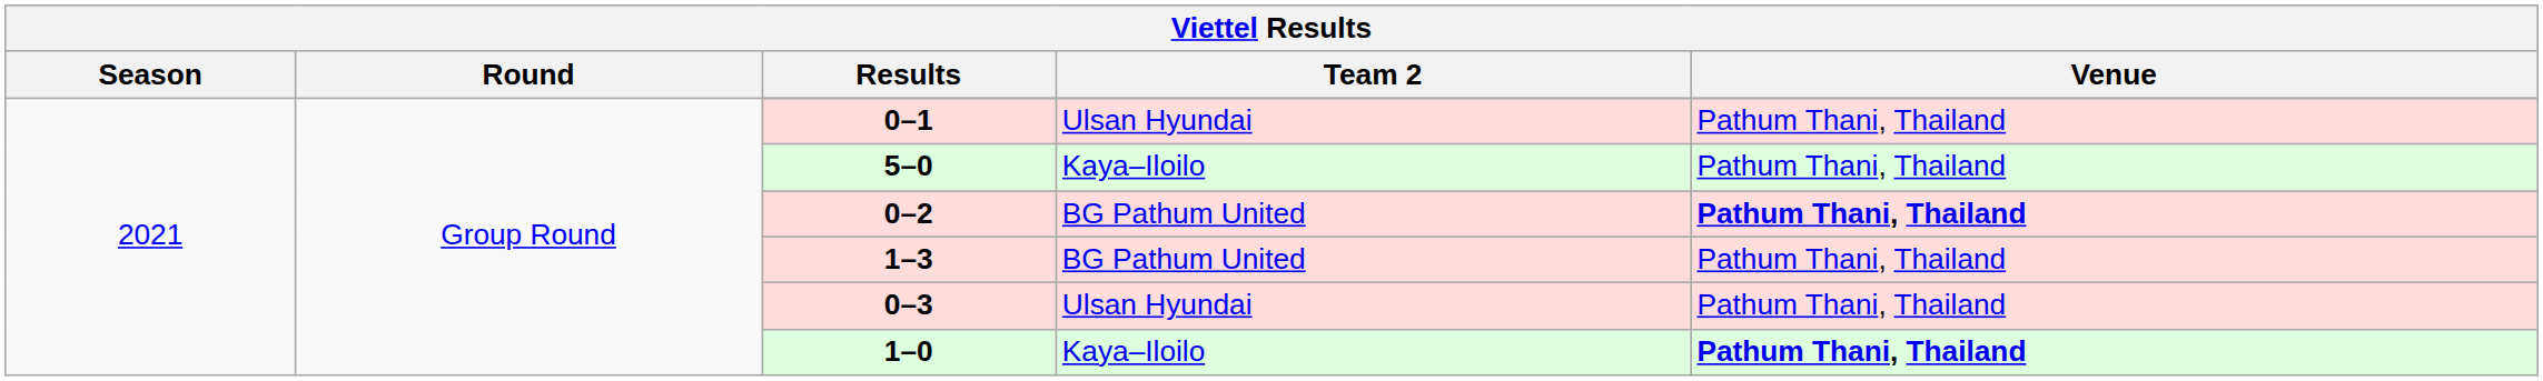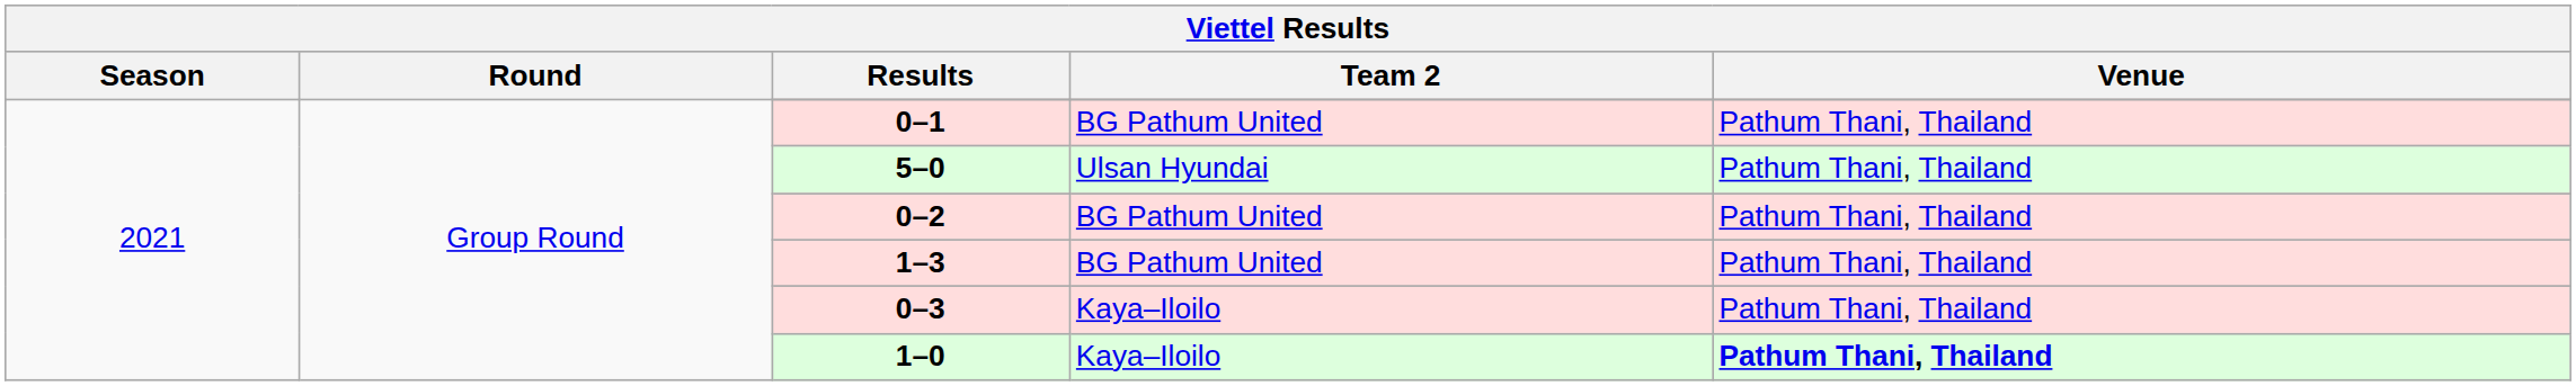0–1 | Team 2: Ulsan Hyundai -> BG Pathum United
5–0 | Team 2: Kaya–Iloilo -> Ulsan Hyundai
0–2 | Venue: bold -> normal
0–3 | Team 2: Ulsan Hyundai -> Kaya–Iloilo
